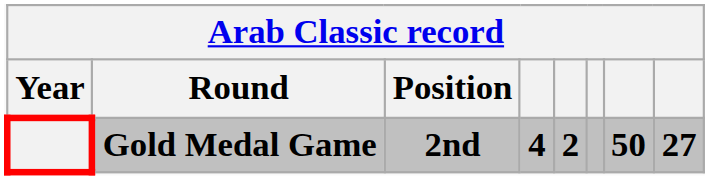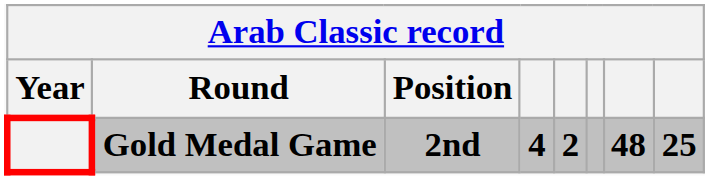Gold Medal Game | column 7: 50 -> 48
Gold Medal Game | column 8: 27 -> 25
